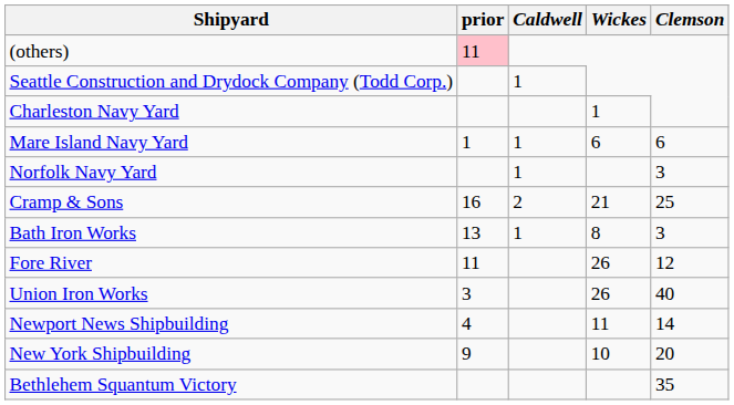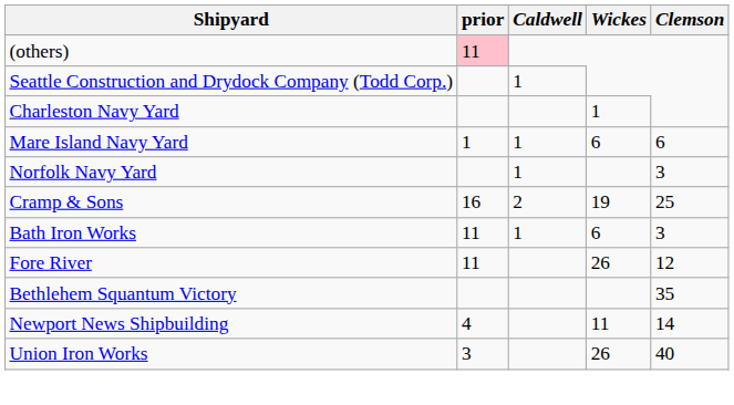Cramp & Sons | Wickes: 21 -> 19
Bath Iron Works | prior: 13 -> 11
Bath Iron Works | Wickes: 8 -> 6
rows swapped: Union Iron Works <-> Bethlehem Squantum Victory
- row: New York Shipbuilding | 9 | 10 | 20
